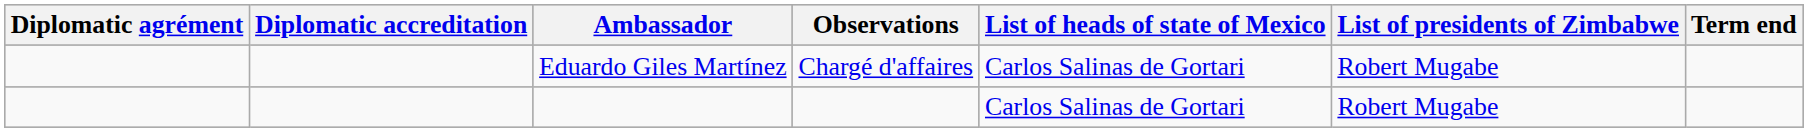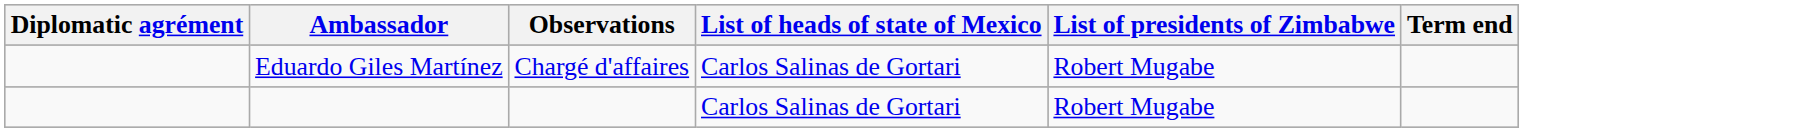- column: Diplomatic accreditation
